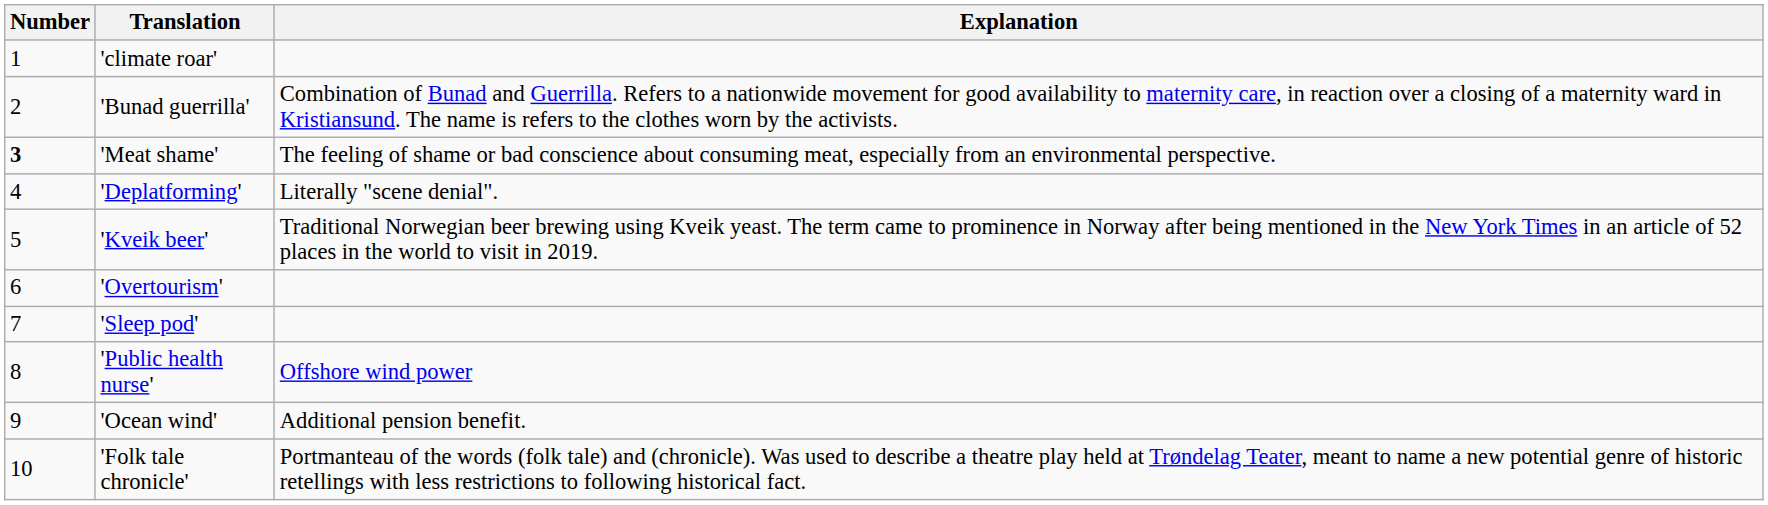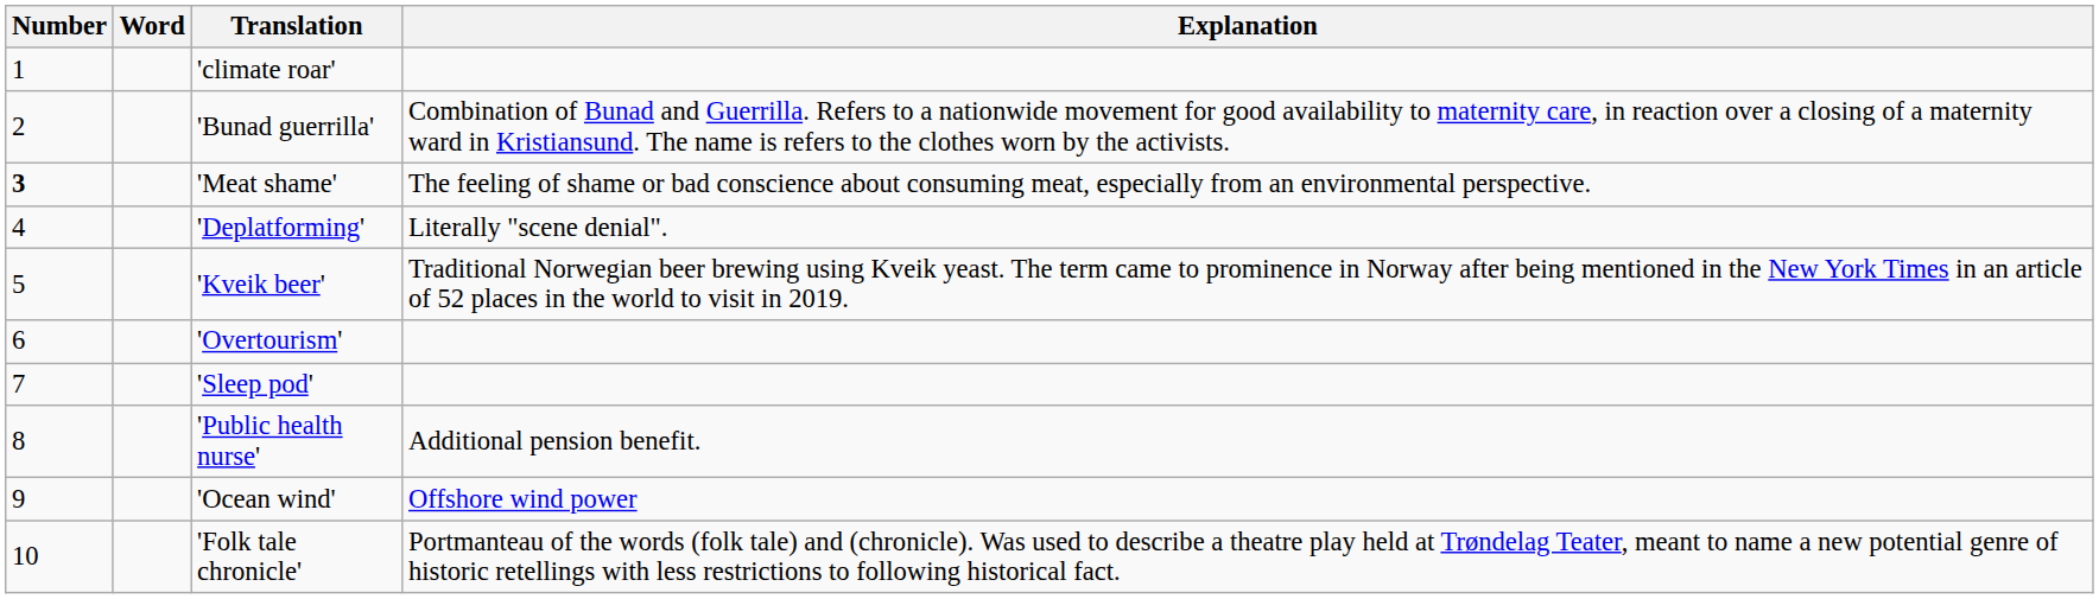+ column: Word
'Public health nurse' | Explanation: Offshore wind power -> Additional pension benefit.
'Ocean wind' | Explanation: Additional pension benefit. -> Offshore wind power
